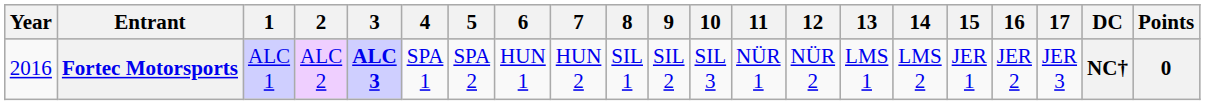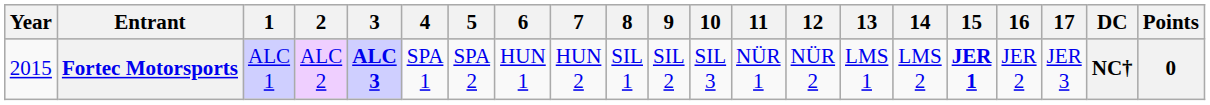Fortec Motorsports | Year: 2016 -> 2015
Fortec Motorsports | 15: normal -> bold
